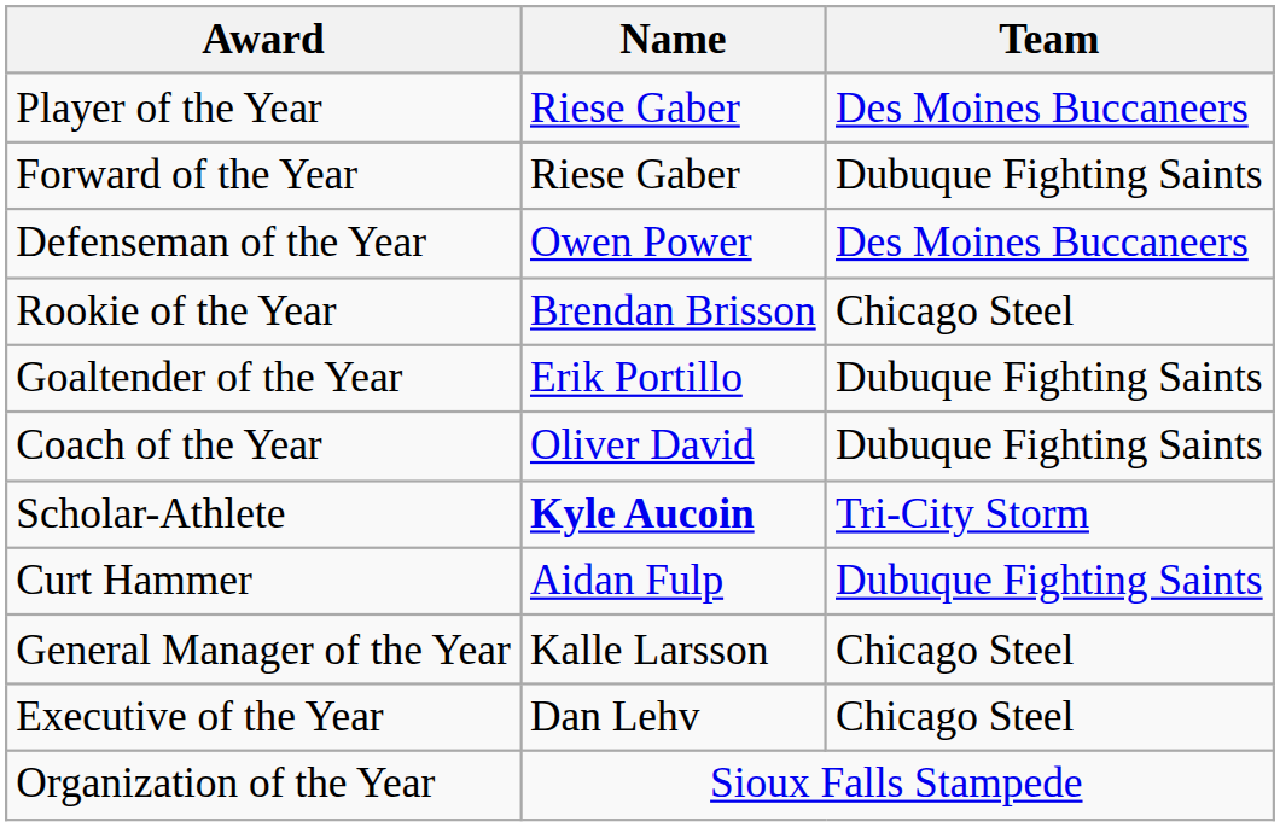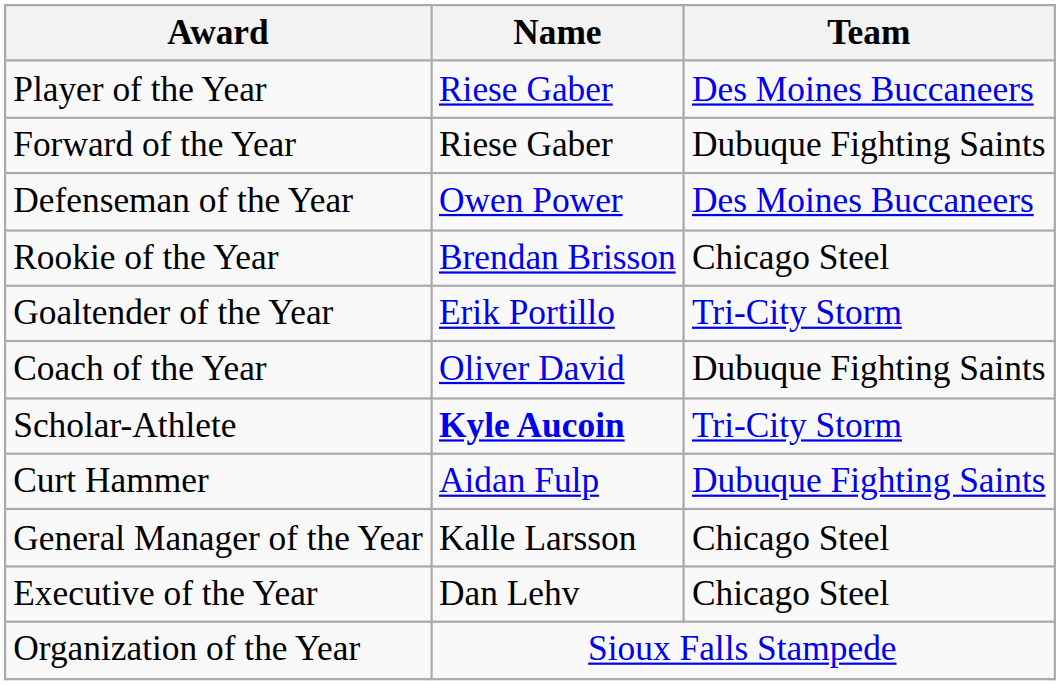Goaltender of the Year | Team: Dubuque Fighting Saints -> Tri-City Storm
